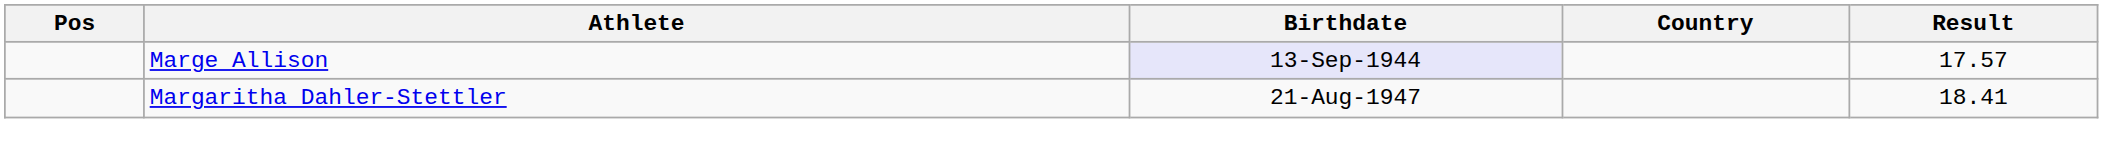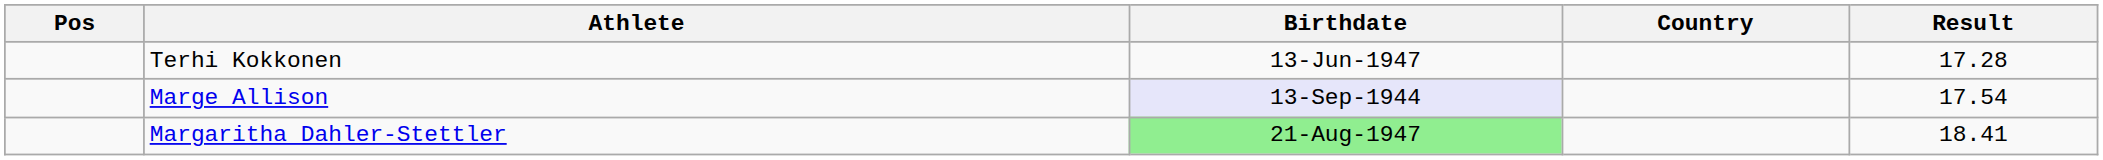+ row: Terhi Kokkonen | 13-Jun-1947 | 17.28
Marge Allison | Result: 17.57 -> 17.54
Margaritha Dahler-Stettler | Birthdate: no background -> lightgreen background
